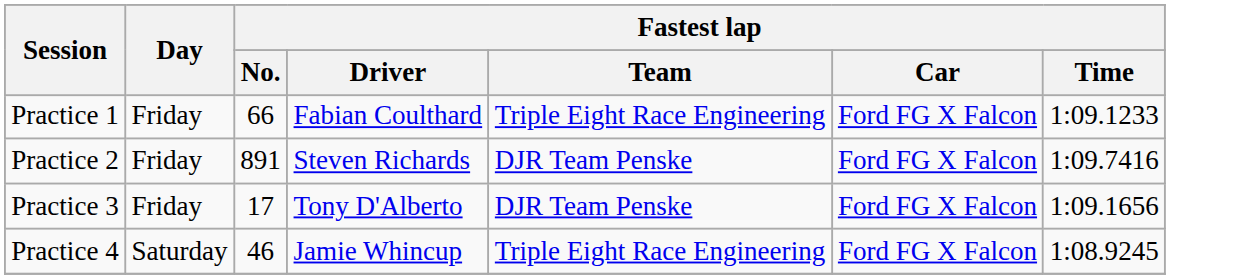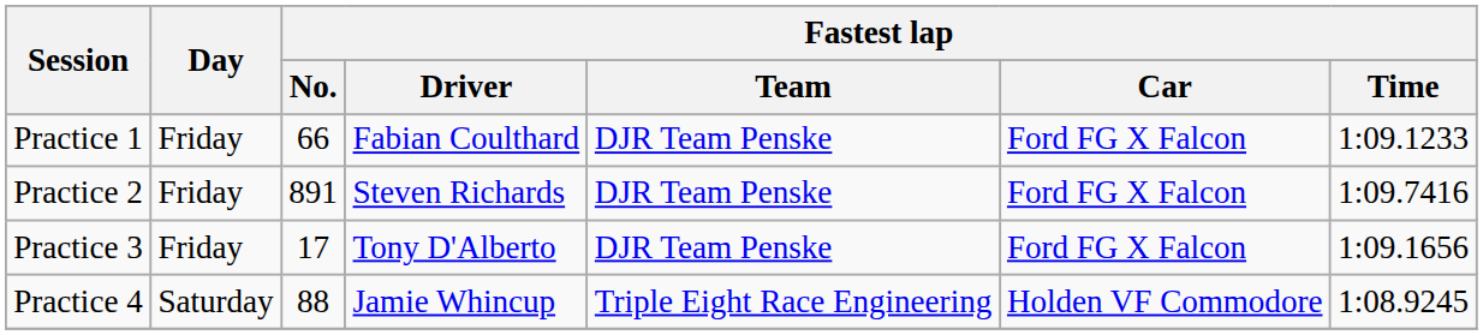Practice 1 | Fastest lap / Team: Triple Eight Race Engineering -> DJR Team Penske
Practice 4 | Fastest lap / No.: 46 -> 88
Practice 4 | Fastest lap / Car: Ford FG X Falcon -> Holden VF Commodore
